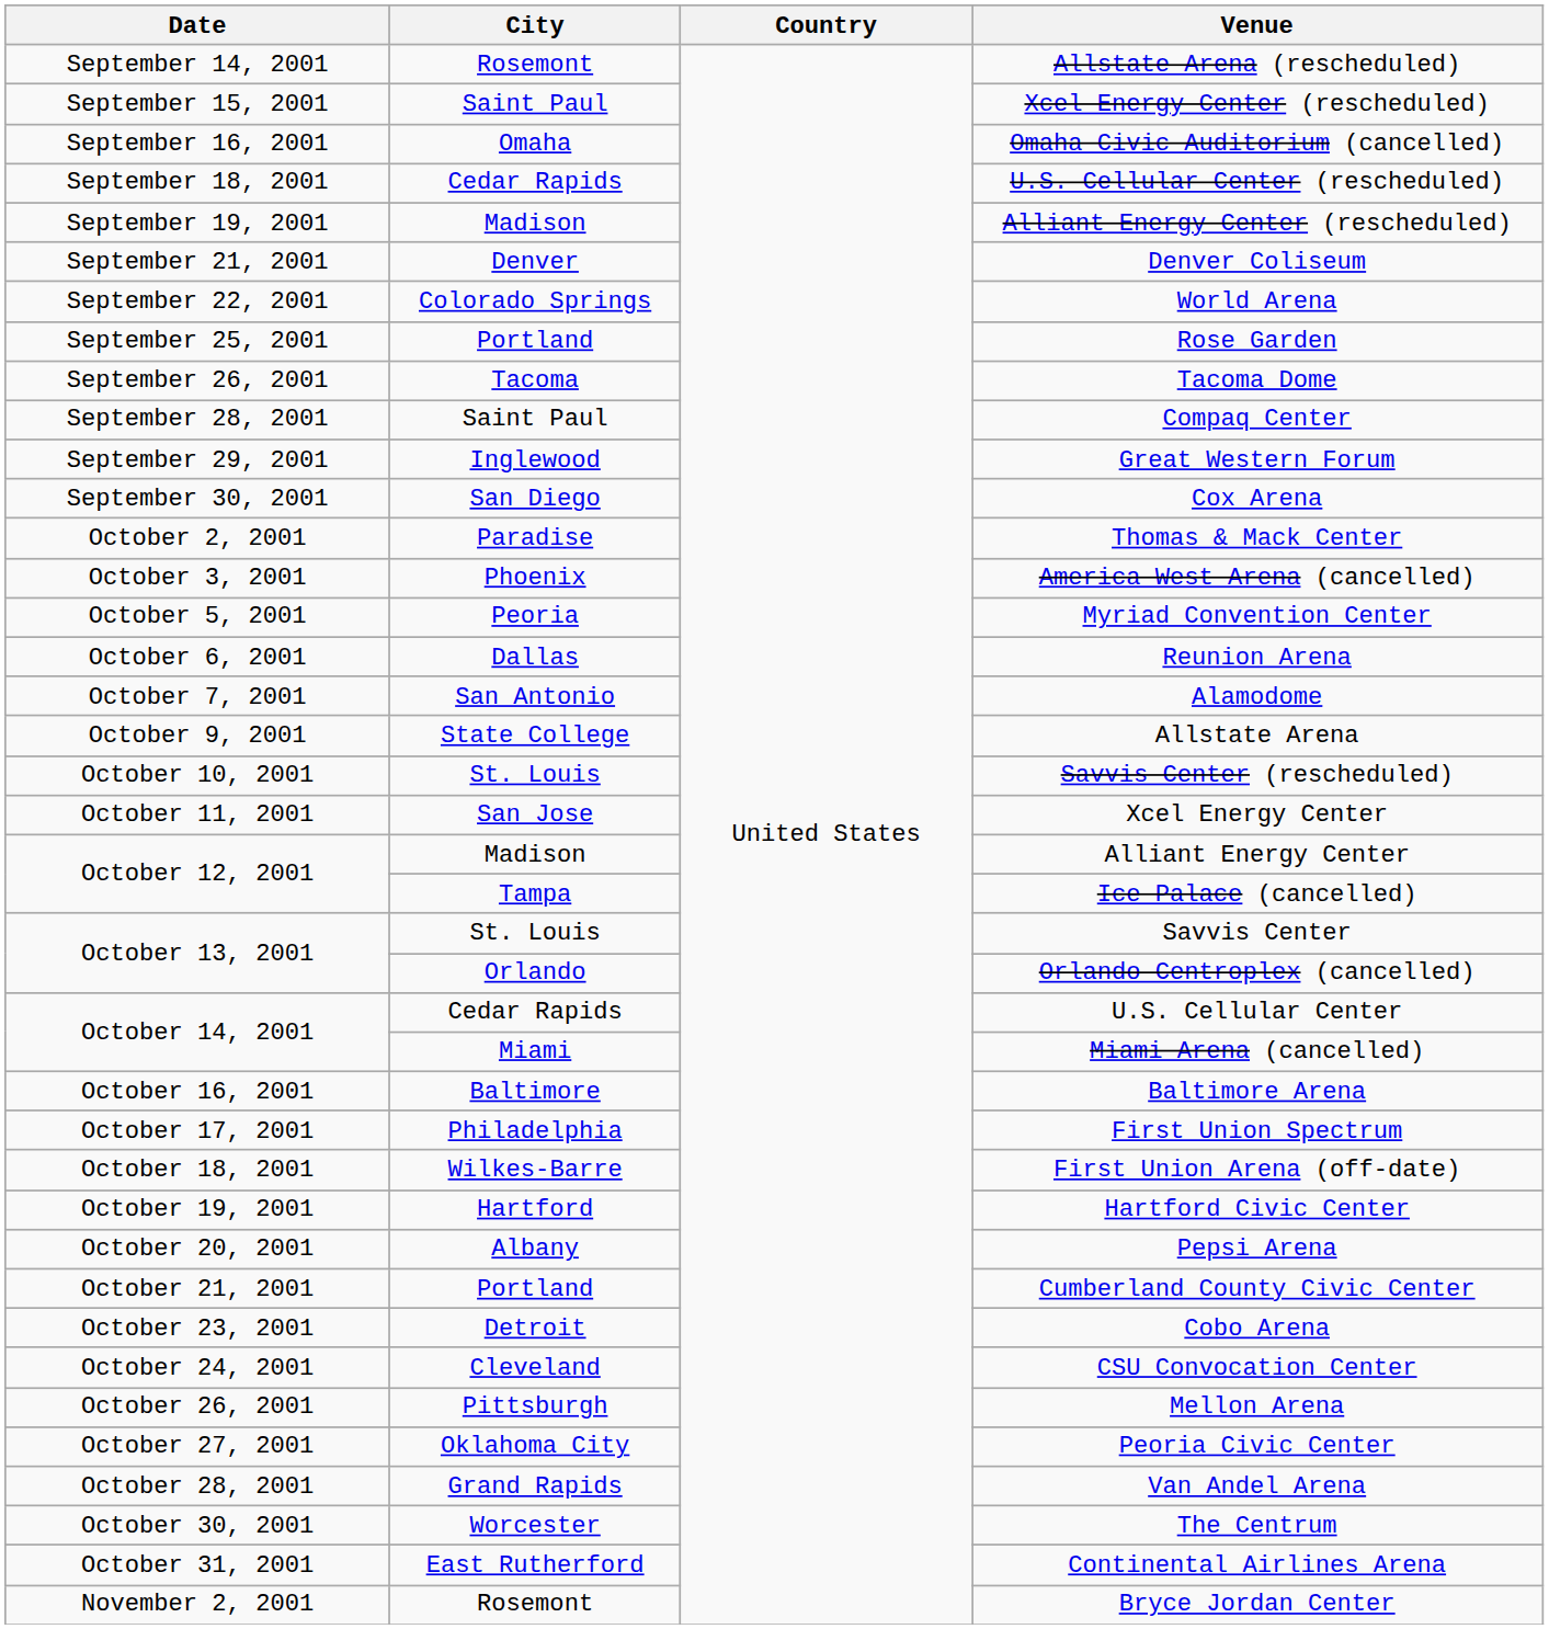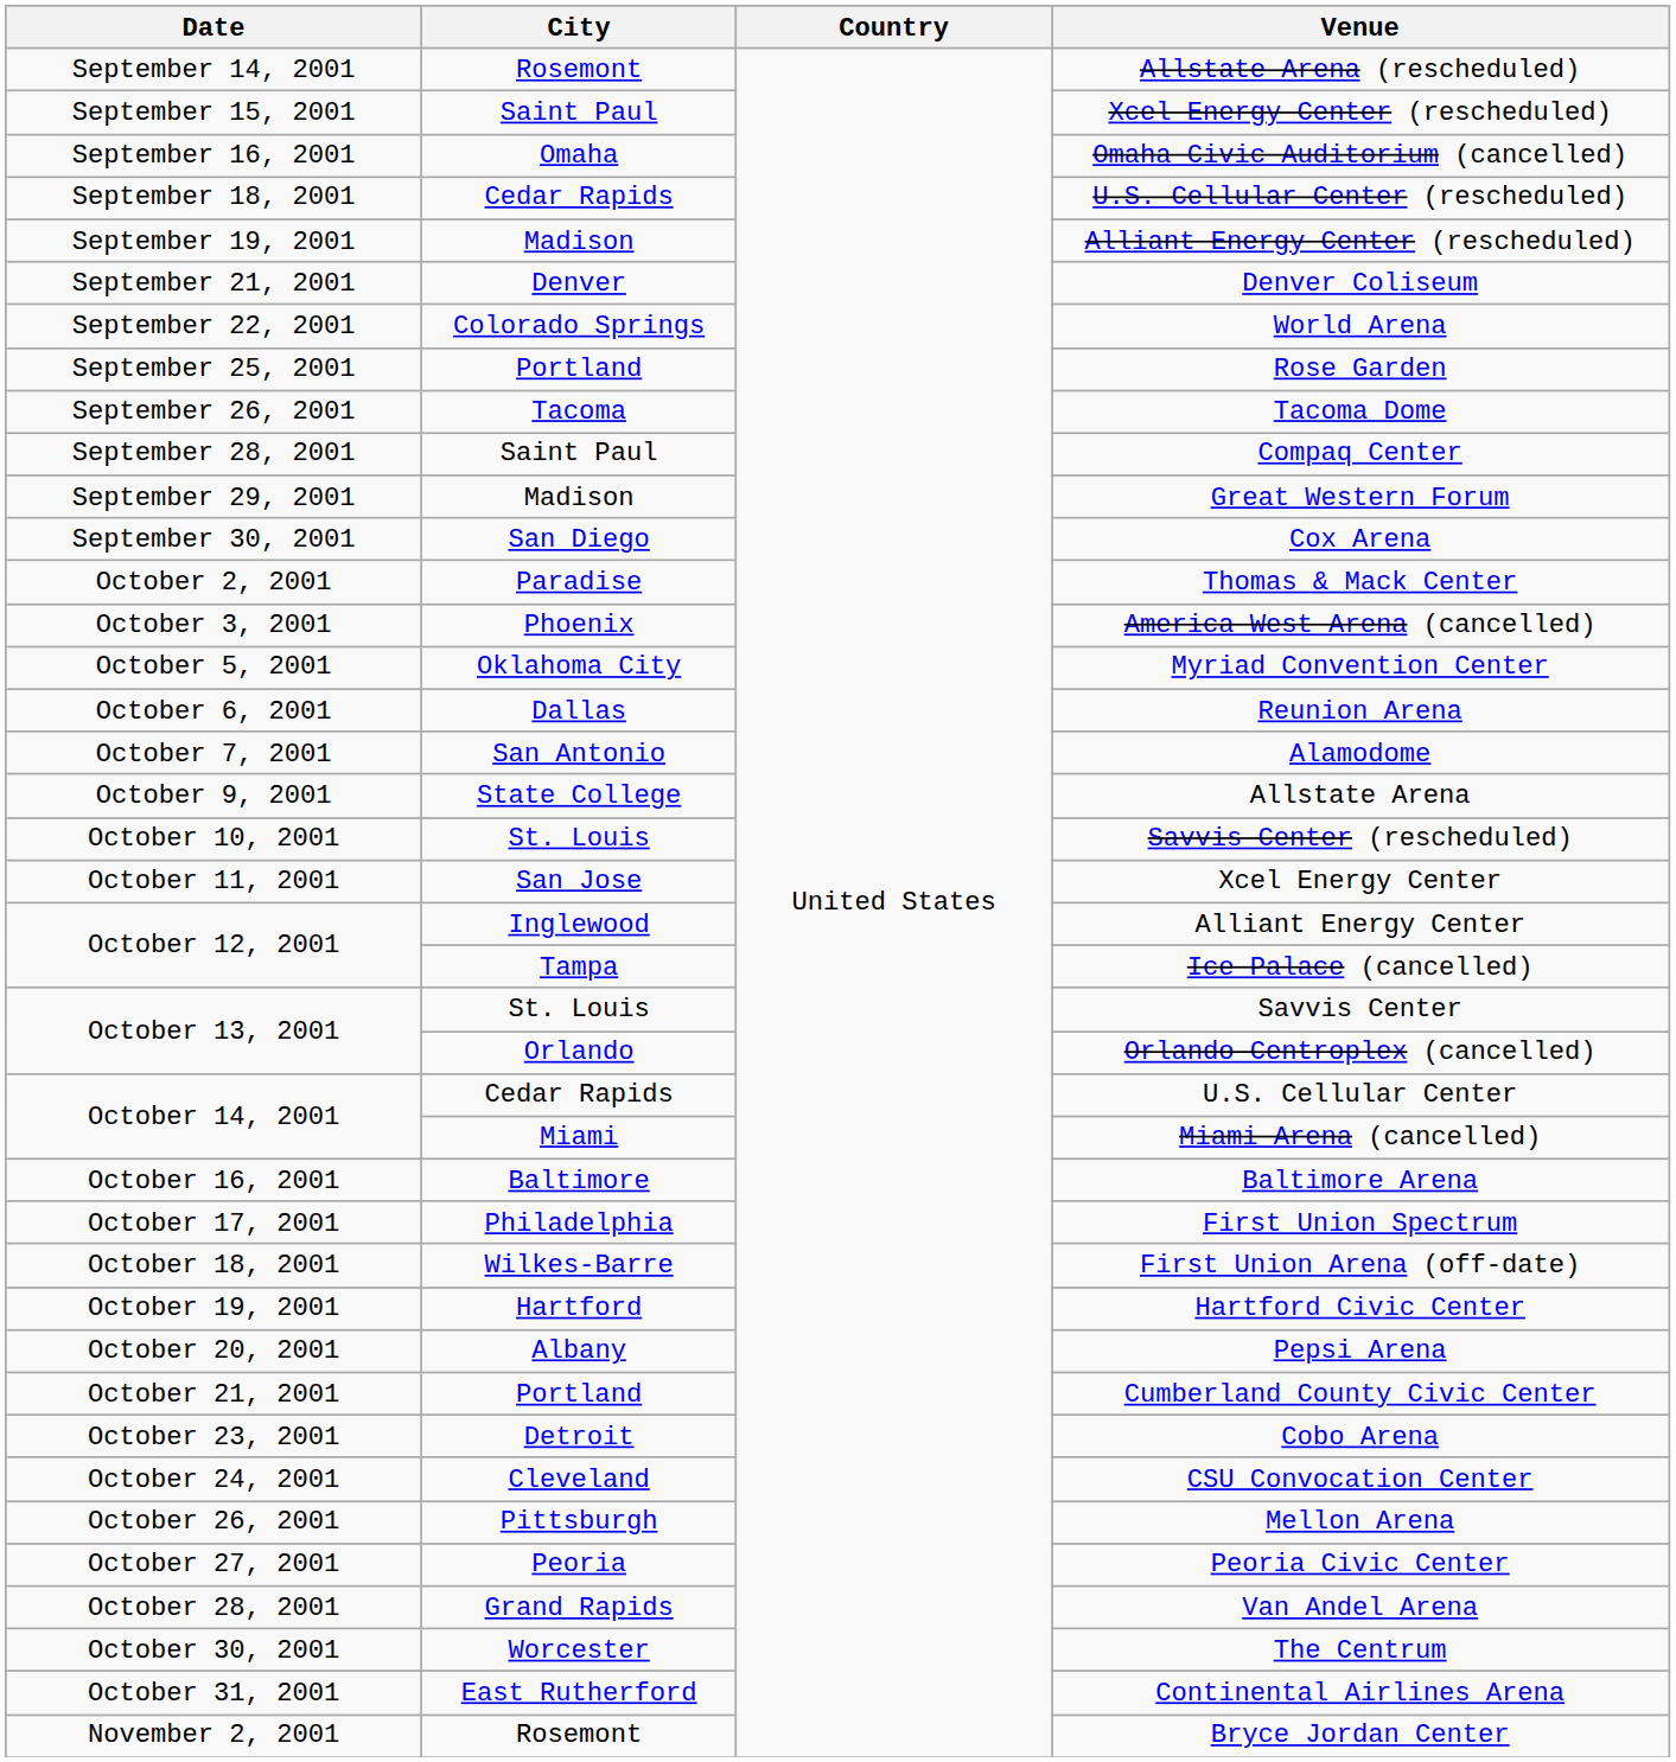Great Western Forum | City: Inglewood -> Madison
Myriad Convention Center | City: Peoria -> Oklahoma City
Alliant Energy Center | City: Madison -> Inglewood
Peoria Civic Center | City: Oklahoma City -> Peoria
